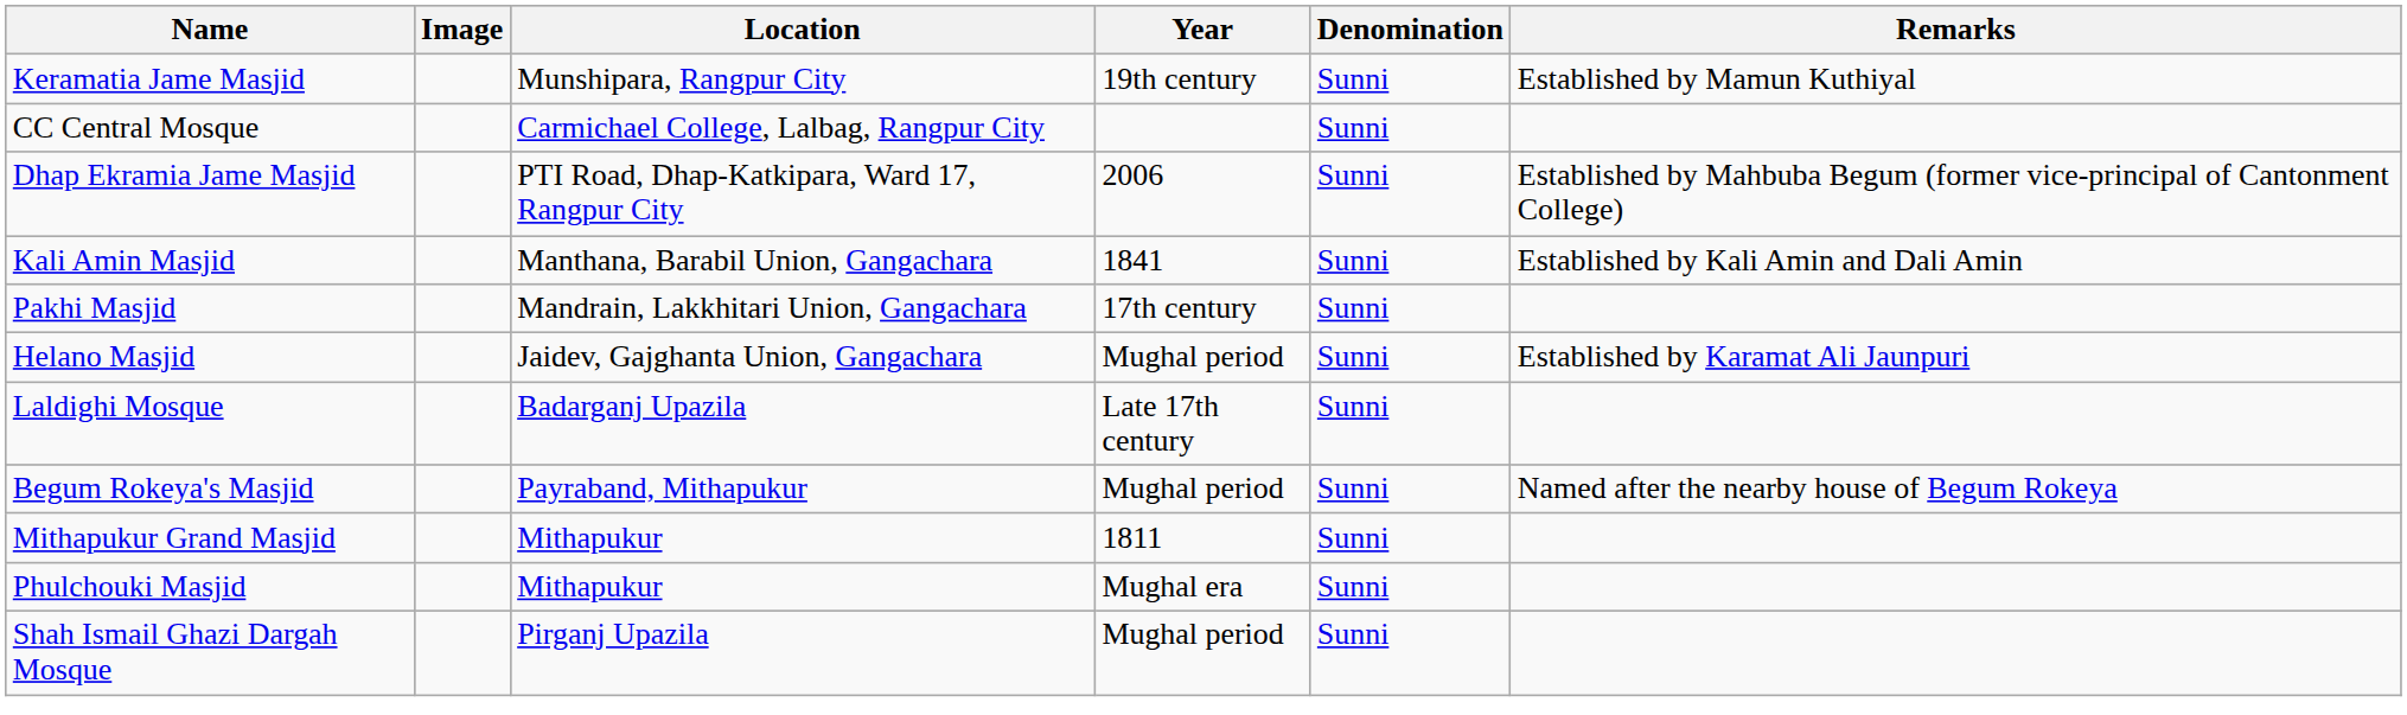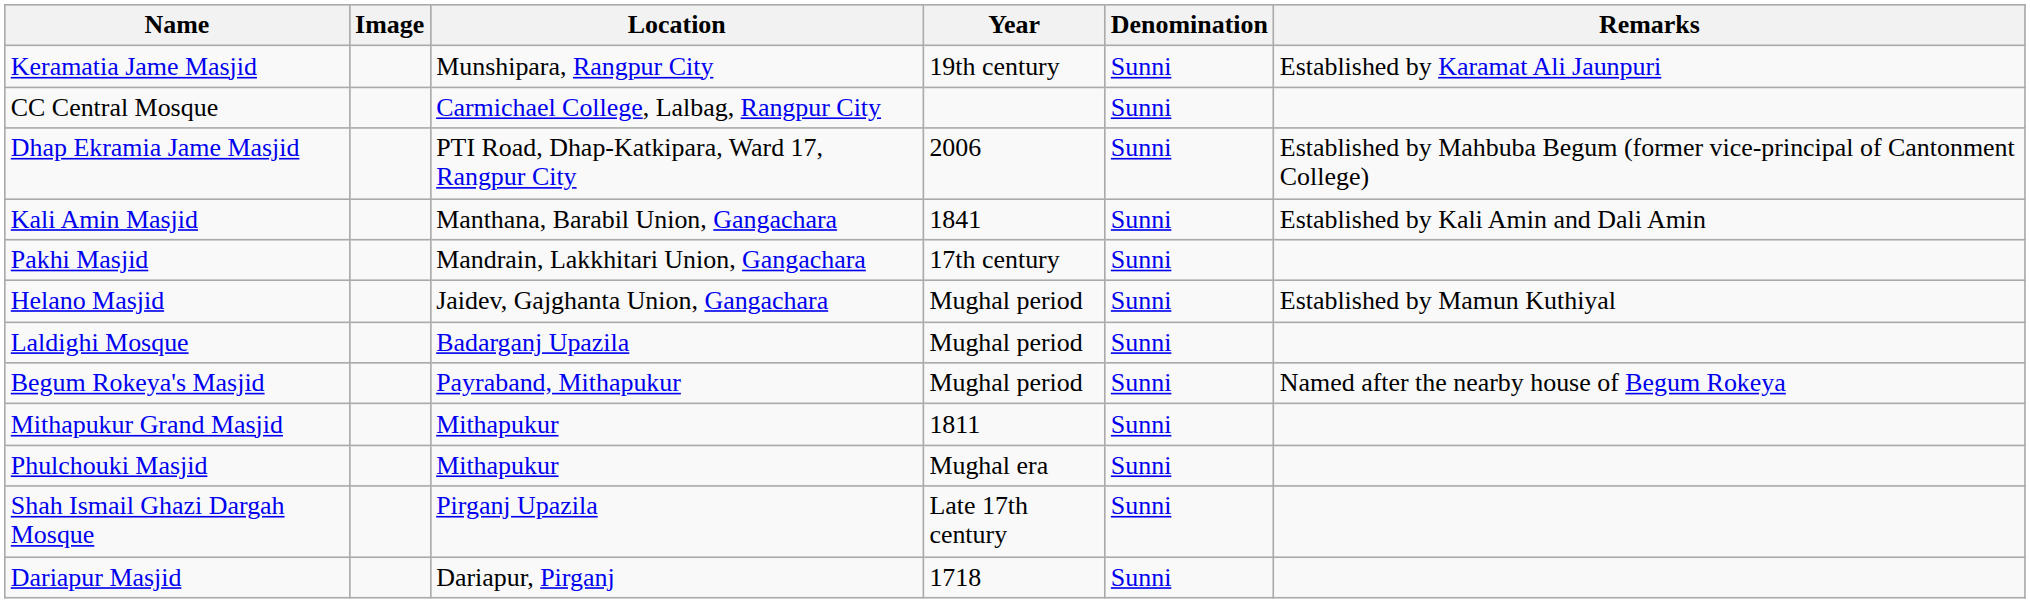Keramatia Jame Masjid | Remarks: Established by Mamun Kuthiyal -> Established by Karamat Ali Jaunpuri
Helano Masjid | Remarks: Established by Karamat Ali Jaunpuri -> Established by Mamun Kuthiyal
Laldighi Mosque | Year: Late 17th century -> Mughal period
Shah Ismail Ghazi Dargah Mosque | Year: Mughal period -> Late 17th century
+ row: Dariapur Masjid | Dariapur, Pirganj | 1718 | Sunni
